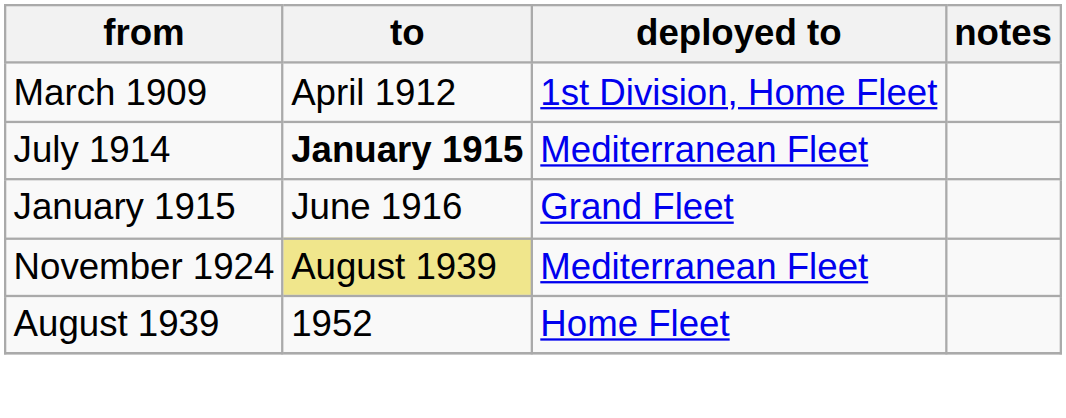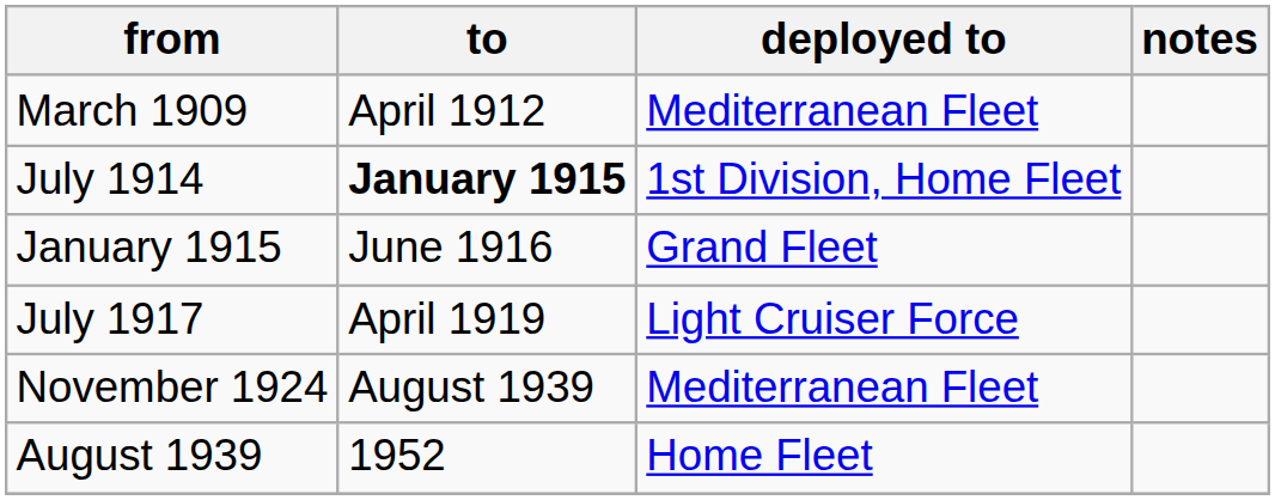March 1909 | deployed to: 1st Division, Home Fleet -> Mediterranean Fleet
July 1914 | deployed to: Mediterranean Fleet -> 1st Division, Home Fleet
+ row: July 1917 | April 1919 | Light Cruiser Force
November 1924 | to: khaki background -> no background
